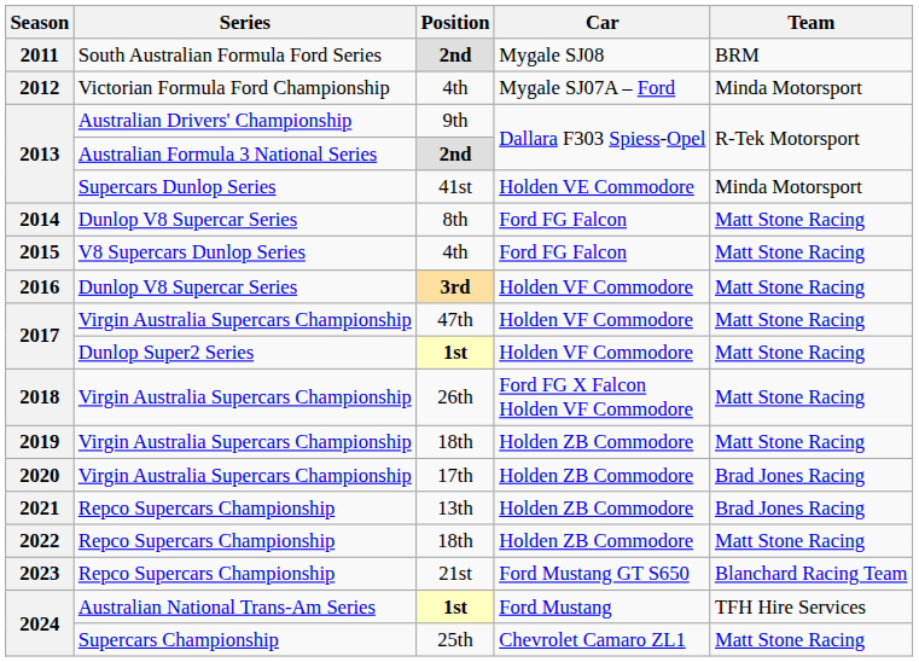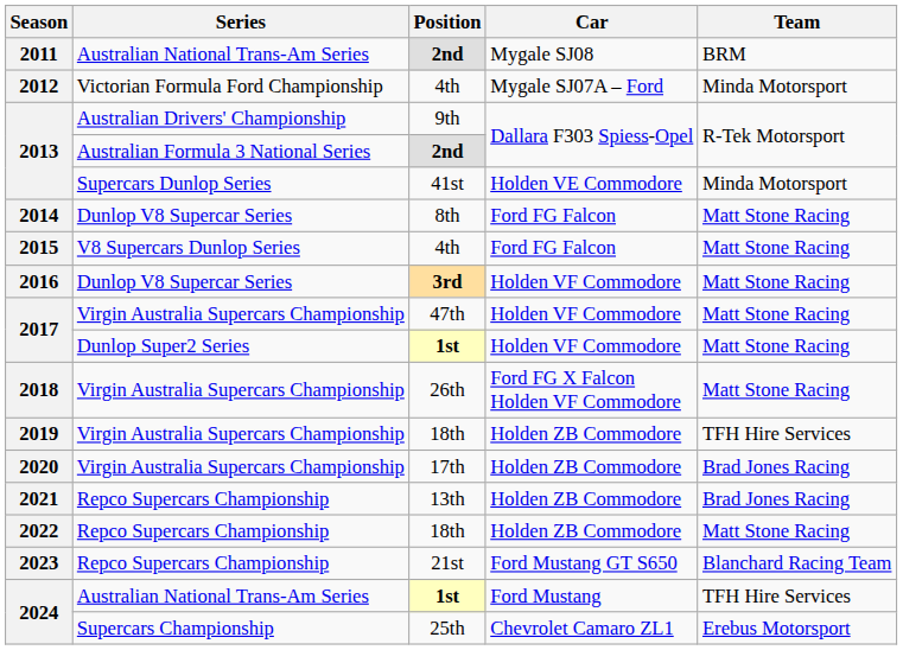2011 | Series: South Australian Formula Ford Series -> Australian National Trans-Am Series
2019 | Team: Matt Stone Racing -> TFH Hire Services
2024 / 25th | Team: Matt Stone Racing -> Erebus Motorsport
